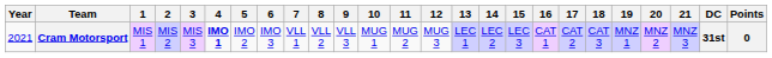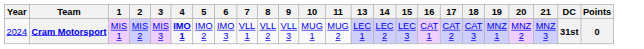- column: 12 | MUG 3
Cram Motorsport | Year: 2021 -> 2024
